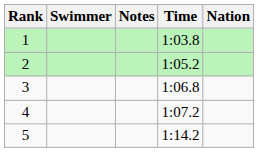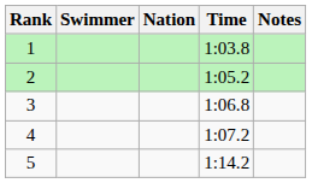columns swapped: Nation <-> Notes
